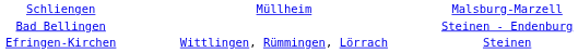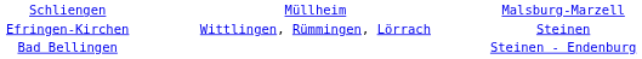rows swapped: Bad Bellingen <-> Efringen-Kirchen
